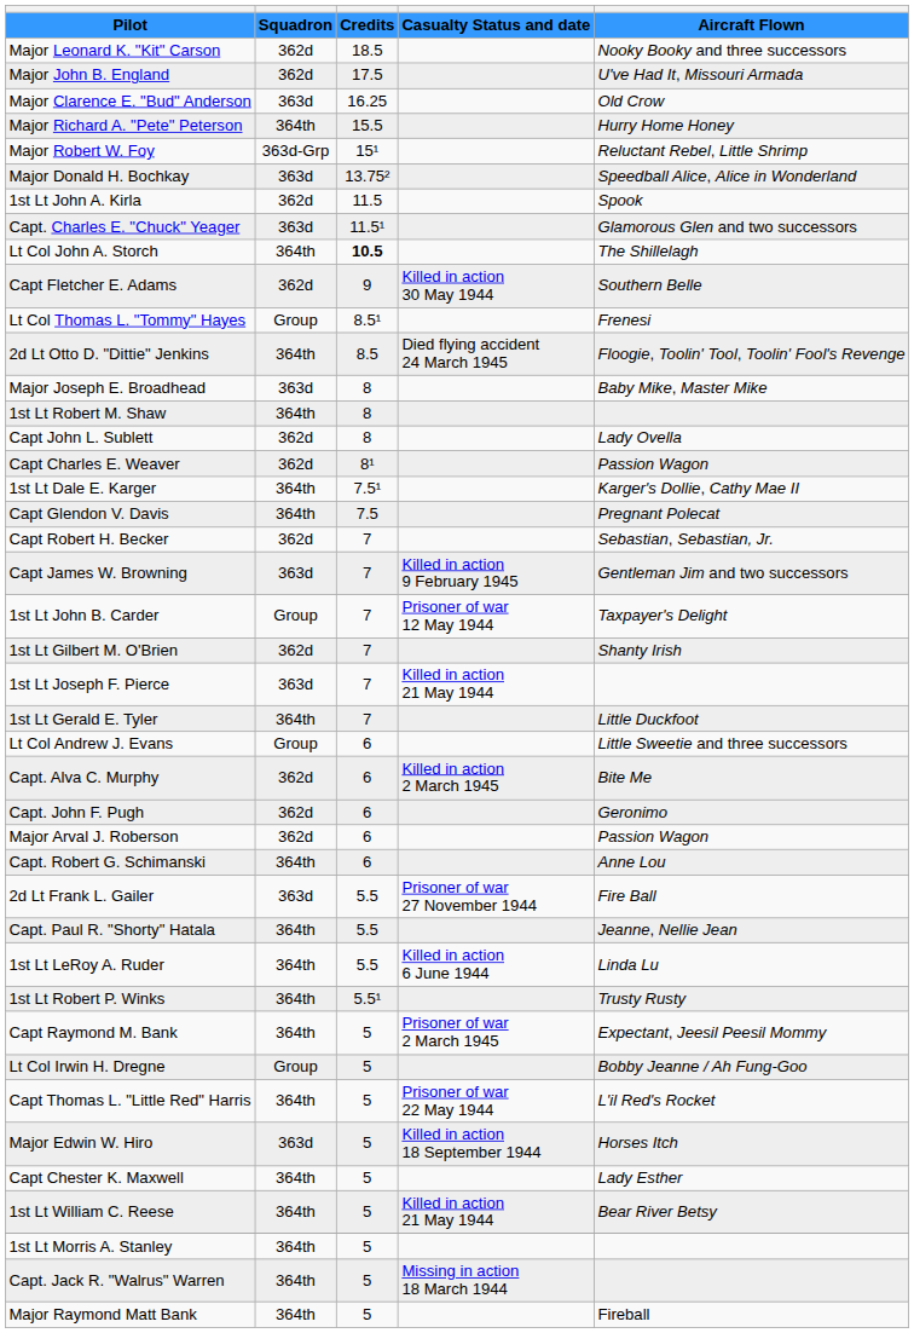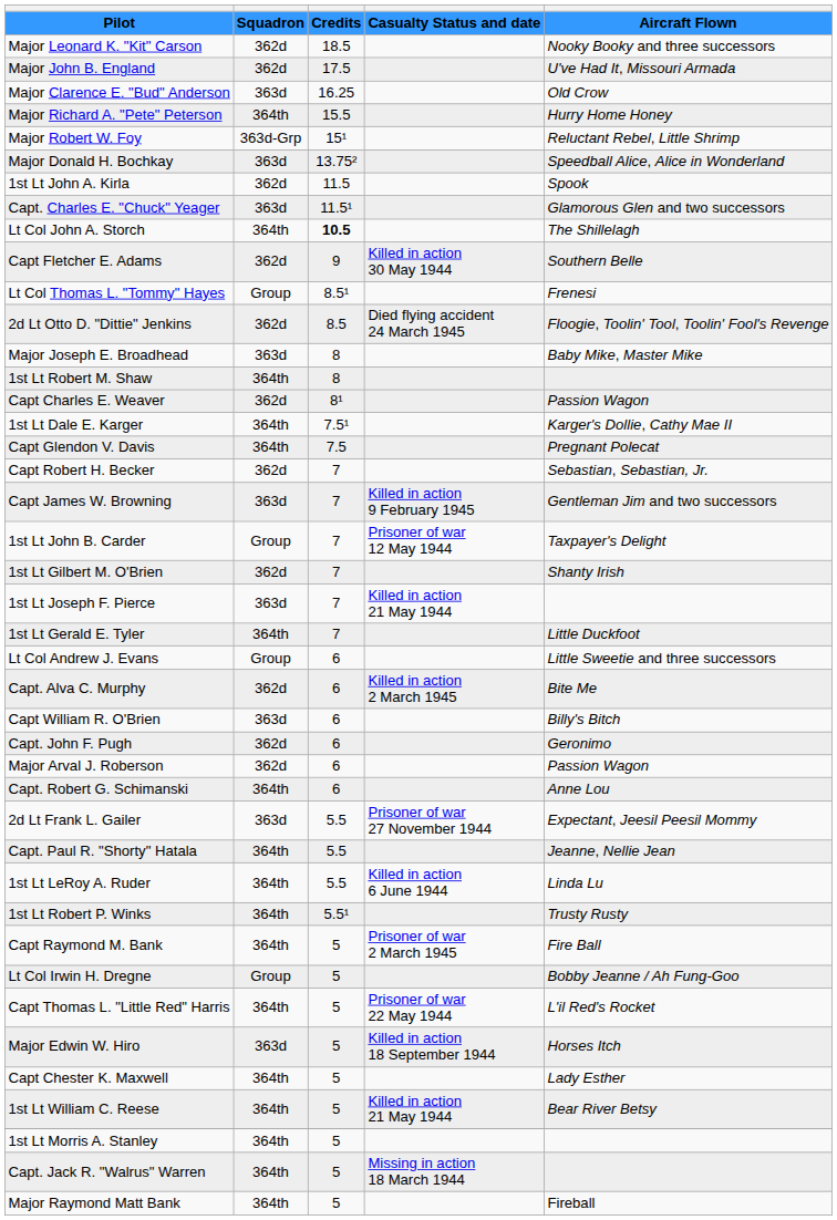2d Lt Otto D. "Dittie" Jenkins | column 2: 364th -> 362d
- row: Capt John L. Sublett | 362d | 8 | Lady Ovella
+ row: Capt William R. O'Brien | 363d | 6 | Billy's Bitch
2d Lt Frank L. Gailer | column 5: Fire Ball -> Expectant, Jeesil Peesil Mommy
Capt Raymond M. Bank | column 5: Expectant, Jeesil Peesil Mommy -> Fire Ball
